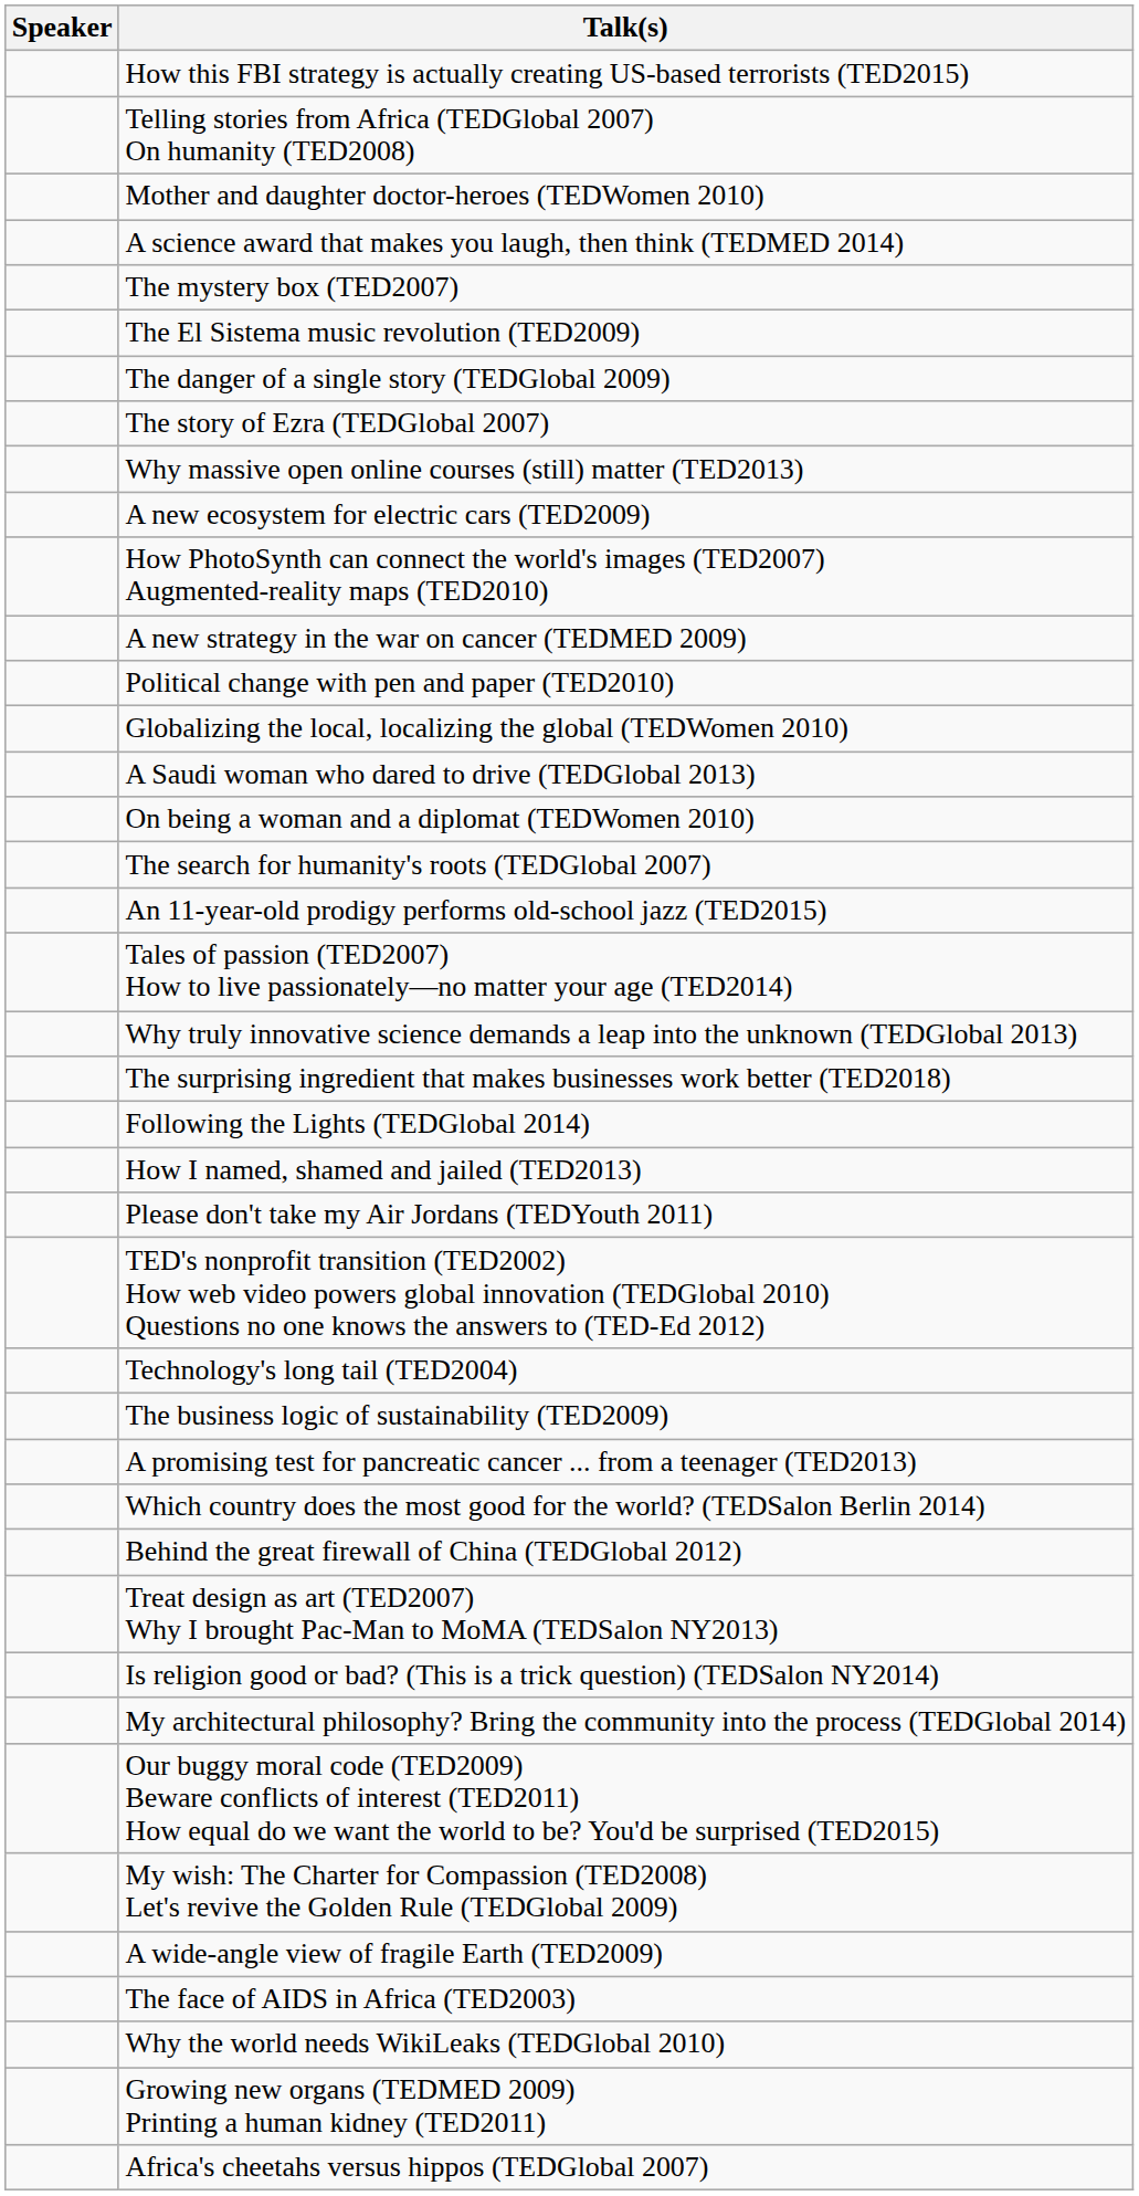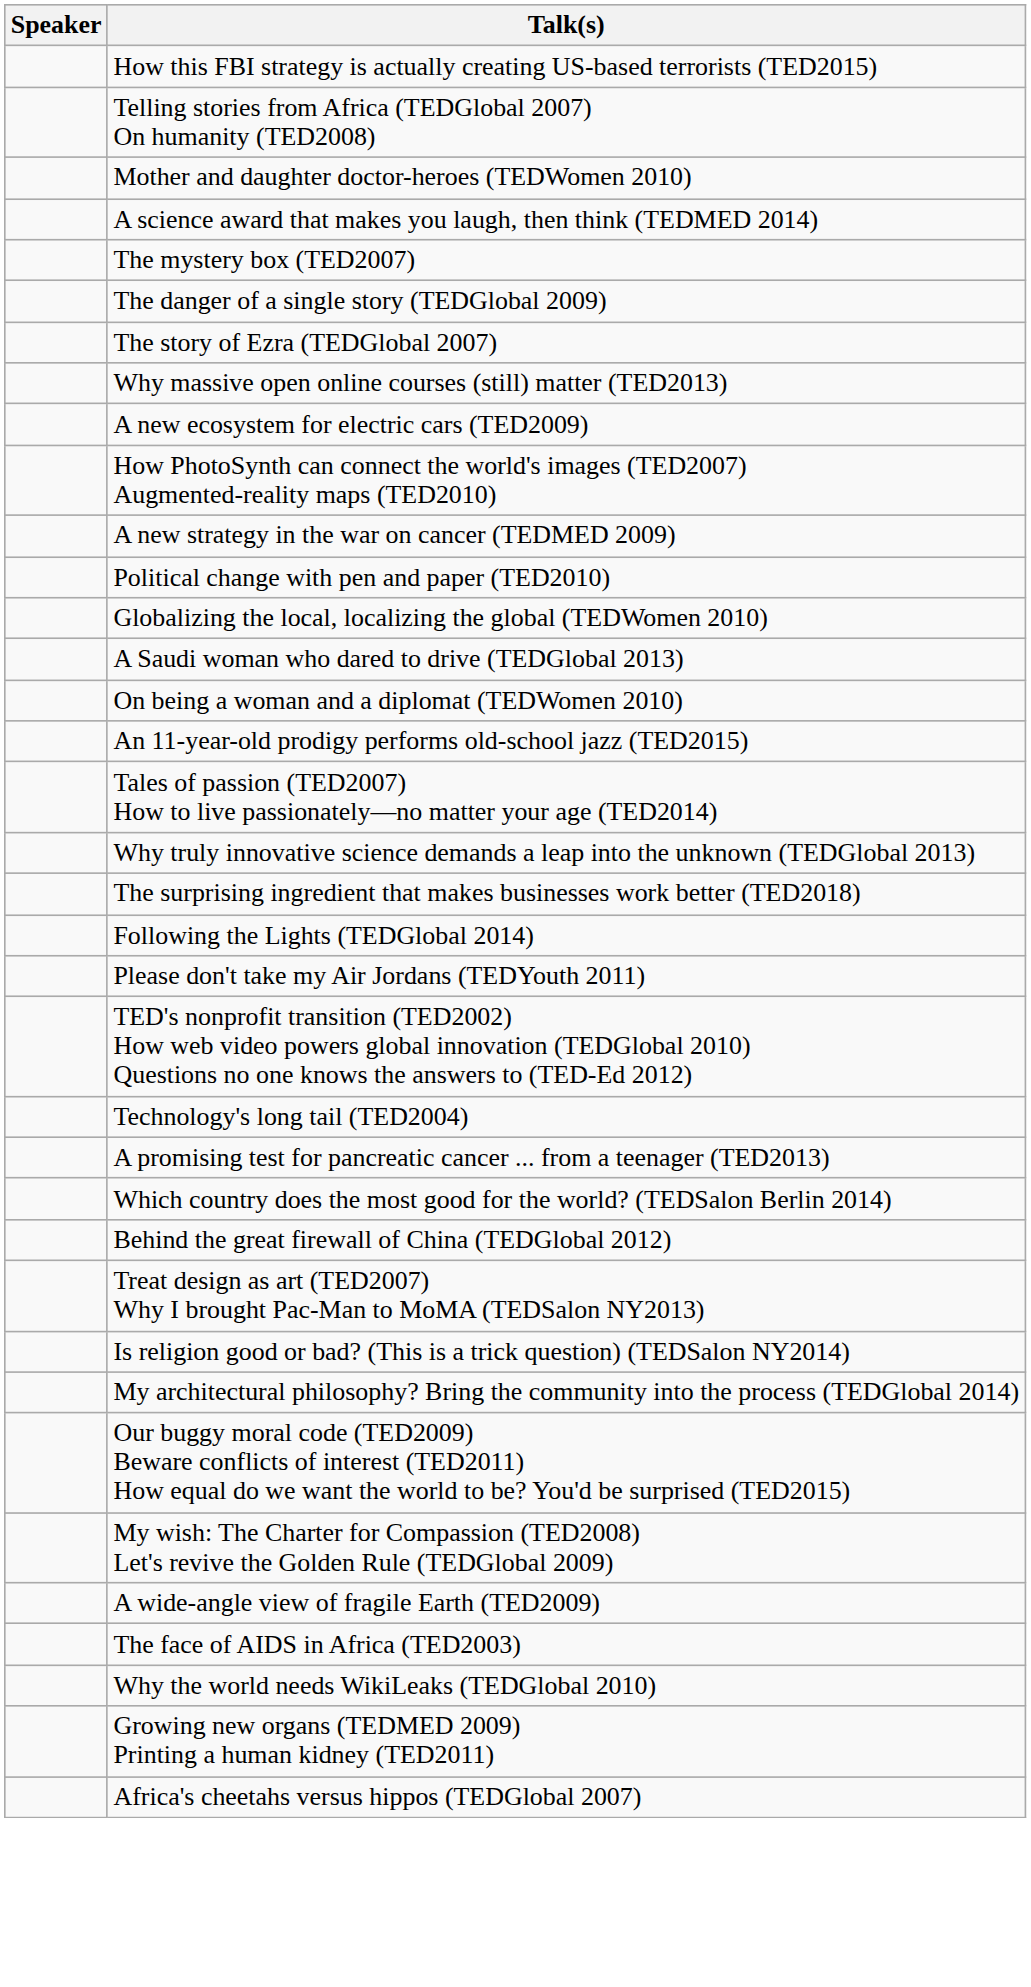- row: The El Sistema music revolution (TED2009)
- row: The search for humanity's roots (TEDGlobal 2007)
- row: How I named, shamed and jailed (TED2013)
- row: The business logic of sustainability (TED2009)
